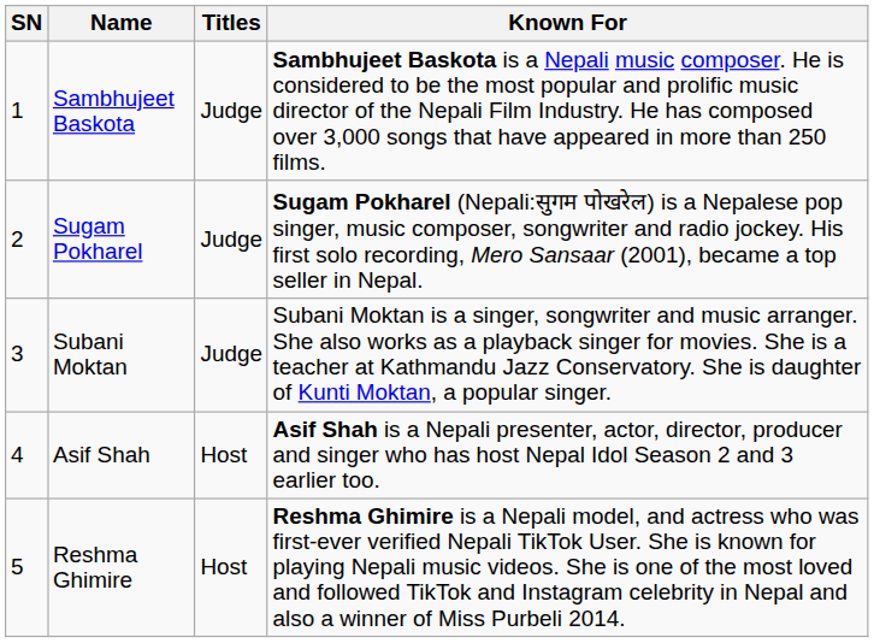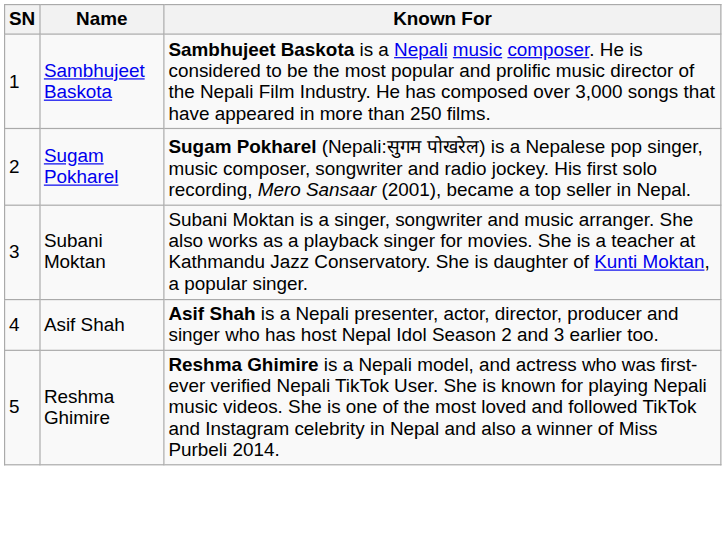- column: Titles | Judge | Judge | Judge | Host | Host
